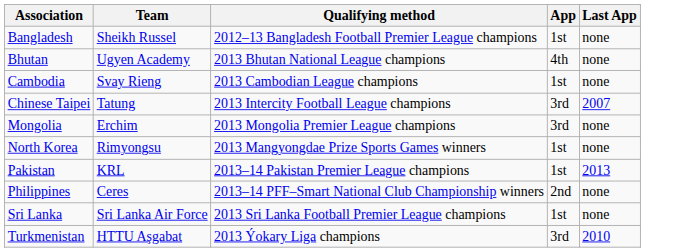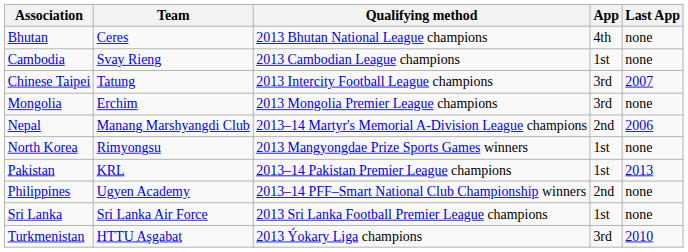- row: Bangladesh | Sheikh Russel | 2012–13 Bangladesh Football Premier League champions | 1st | none
Bhutan | Team: Ugyen Academy -> Ceres
+ row: Nepal | Manang Marshyangdi Club | 2013–14 Martyr's Memorial A-Division League champions | 2nd | 2006
Philippines | Team: Ceres -> Ugyen Academy
